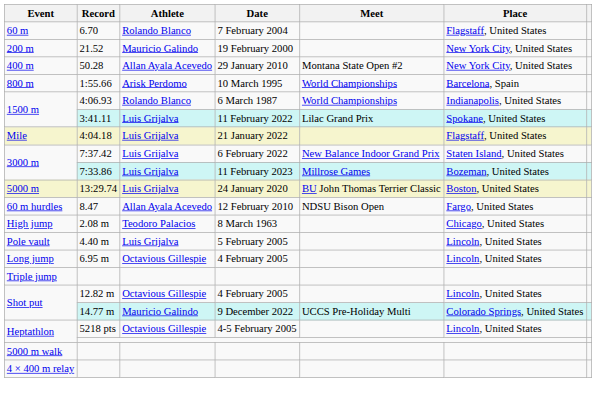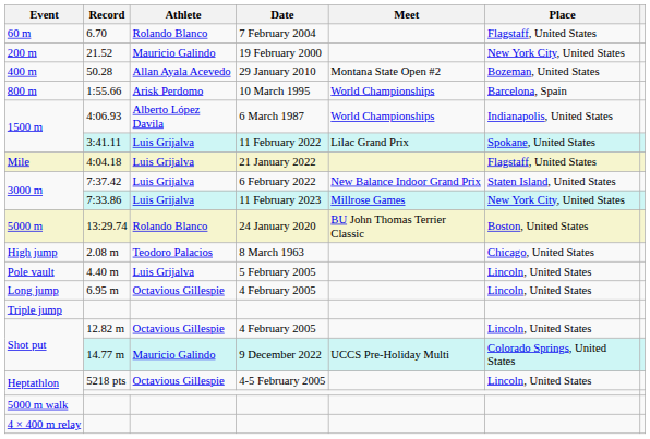50.28 | Place: New York City, United States -> Bozeman, United States
4:06.93 | Athlete: Rolando Blanco -> Alberto López Davila
7:33.86 | Place: Bozeman, United States -> New York City, United States
13:29.74 | Athlete: Luis Grijalva -> Rolando Blanco
- row: 60 m hurdles | 8.47 | Allan Ayala Acevedo | 12 February 2010 | NDSU Bison Open | Fargo, United States
